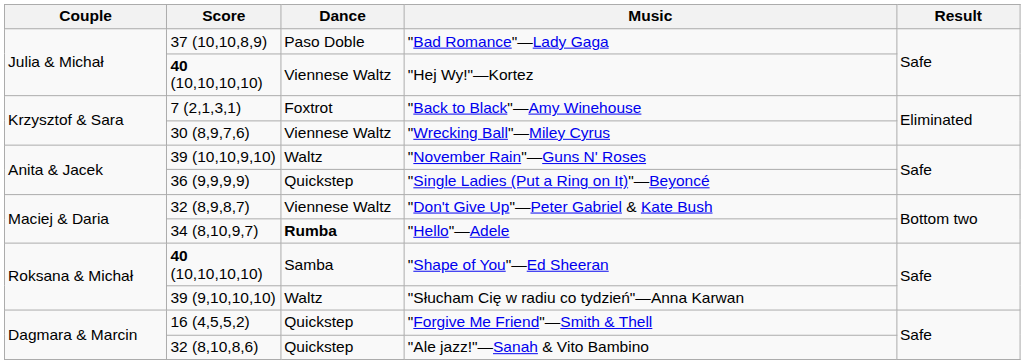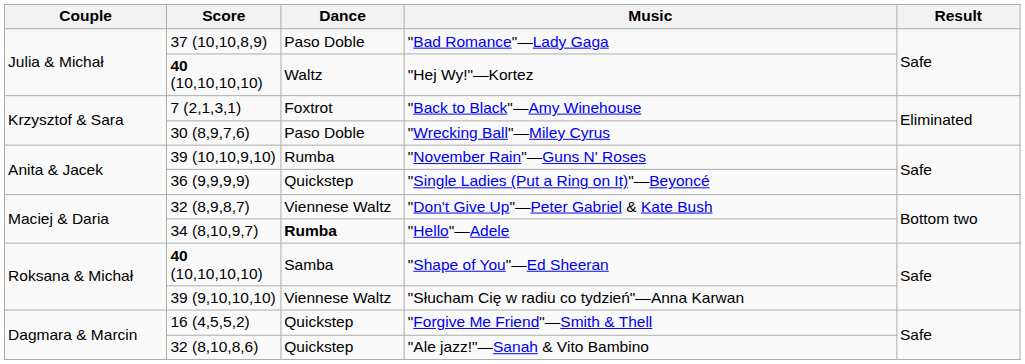"Hej Wy!"—Kortez | Dance: Viennese Waltz -> Waltz
"Wrecking Ball"—Miley Cyrus | Dance: Viennese Waltz -> Paso Doble
"November Rain"—Guns N' Roses | Dance: Waltz -> Rumba
"Słucham Cię w radiu co tydzień"—Anna Karwan | Dance: Waltz -> Viennese Waltz
